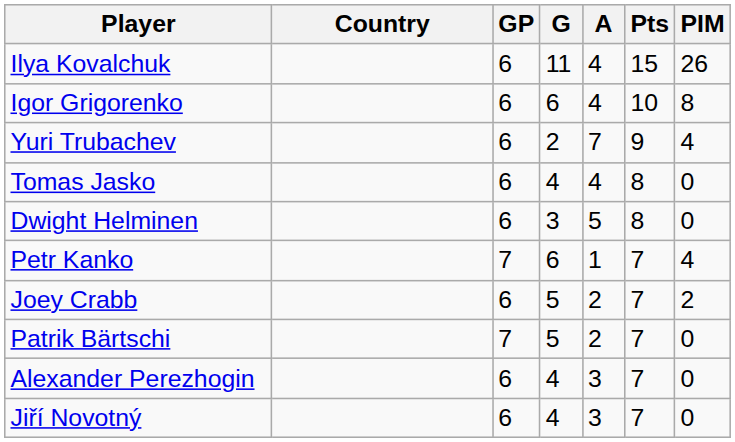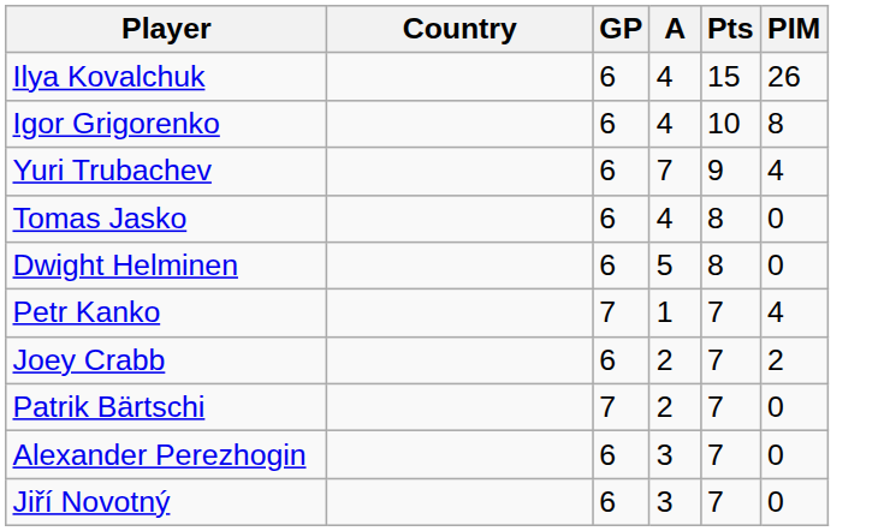- column: G | 11 | 6 | 2 | 4 | 3 | 6 | 5 | 5 | 4 | 4
